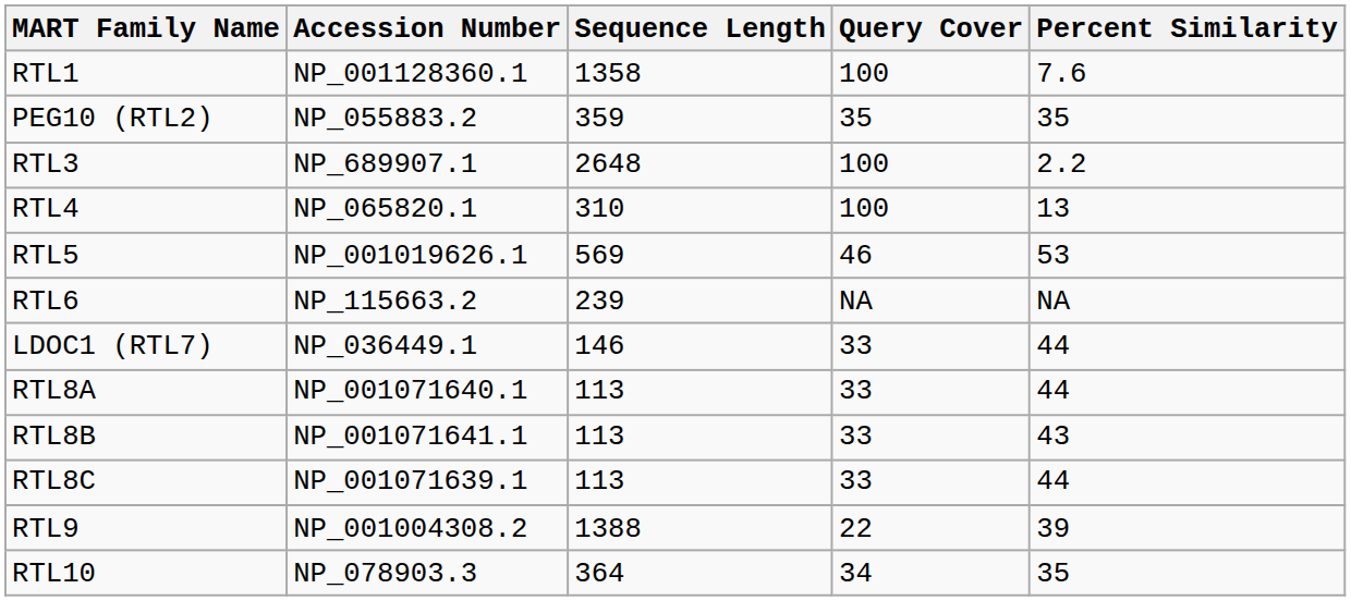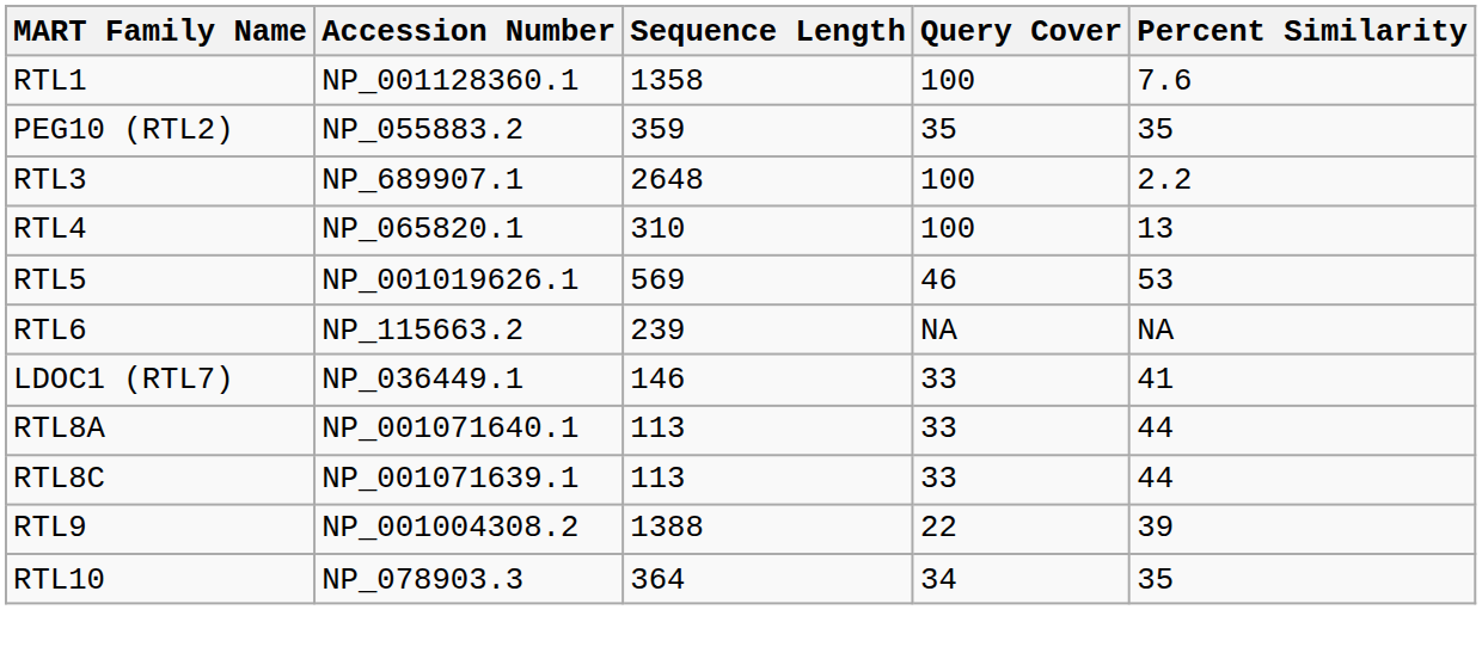LDOC1 (RTL7) | Percent Similarity: 44 -> 41
- row: RTL8B | NP_001071641.1 | 113 | 33 | 43
